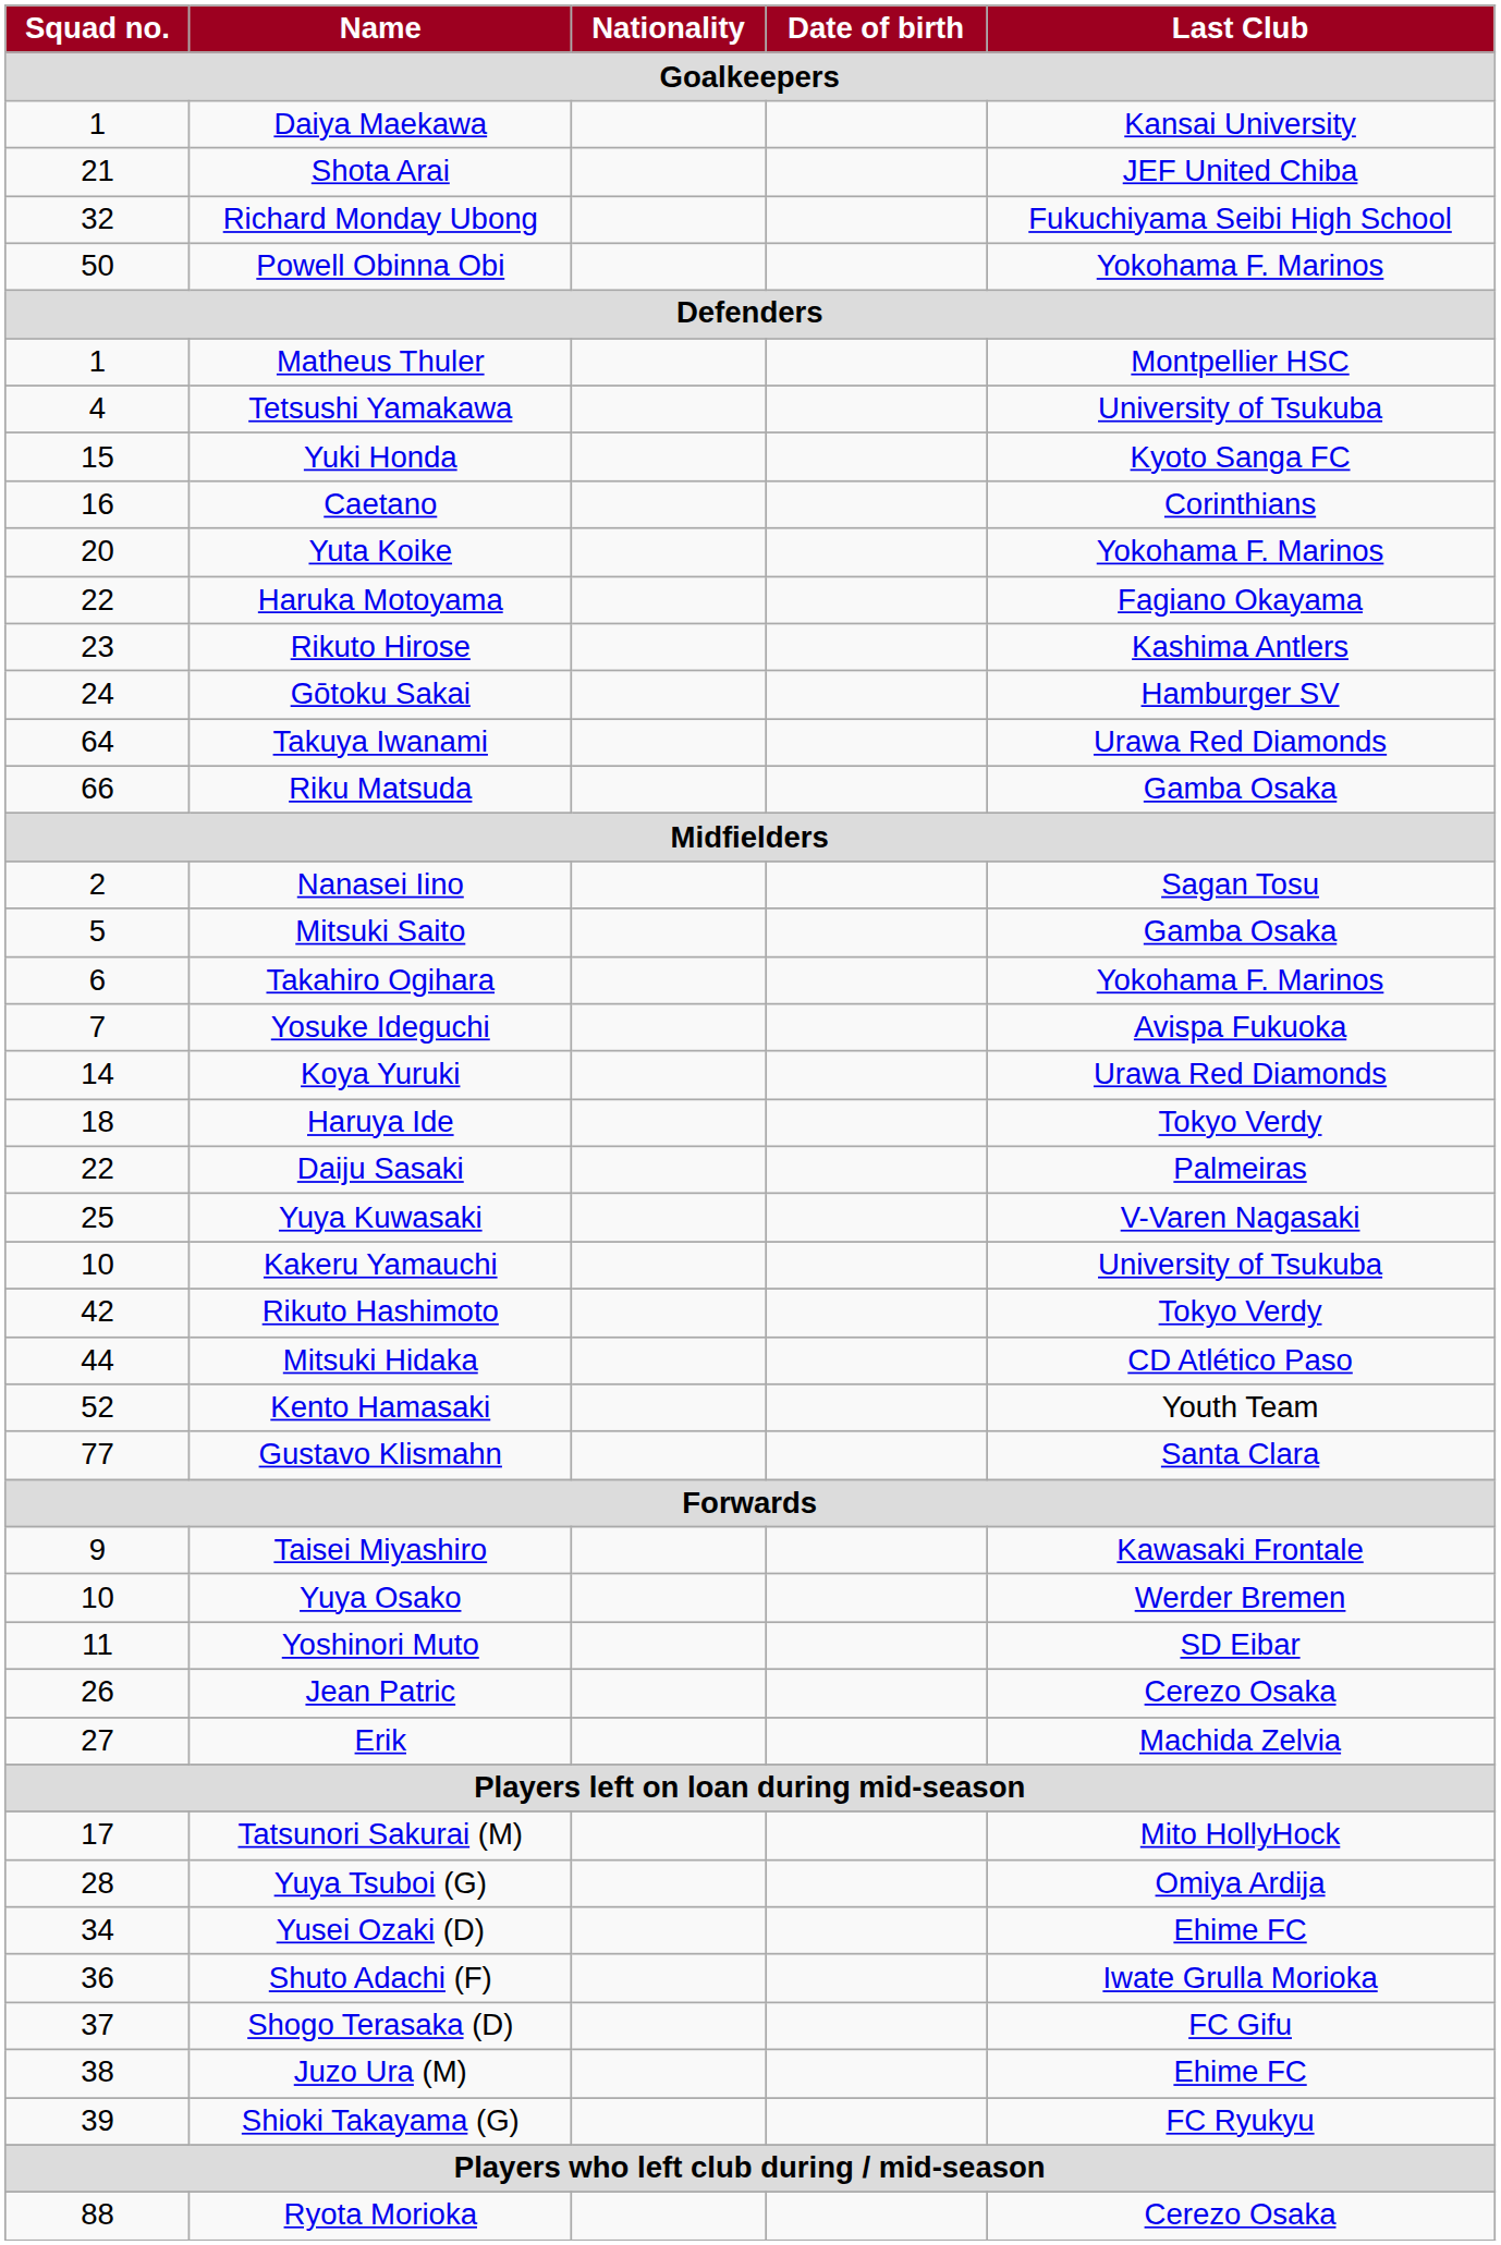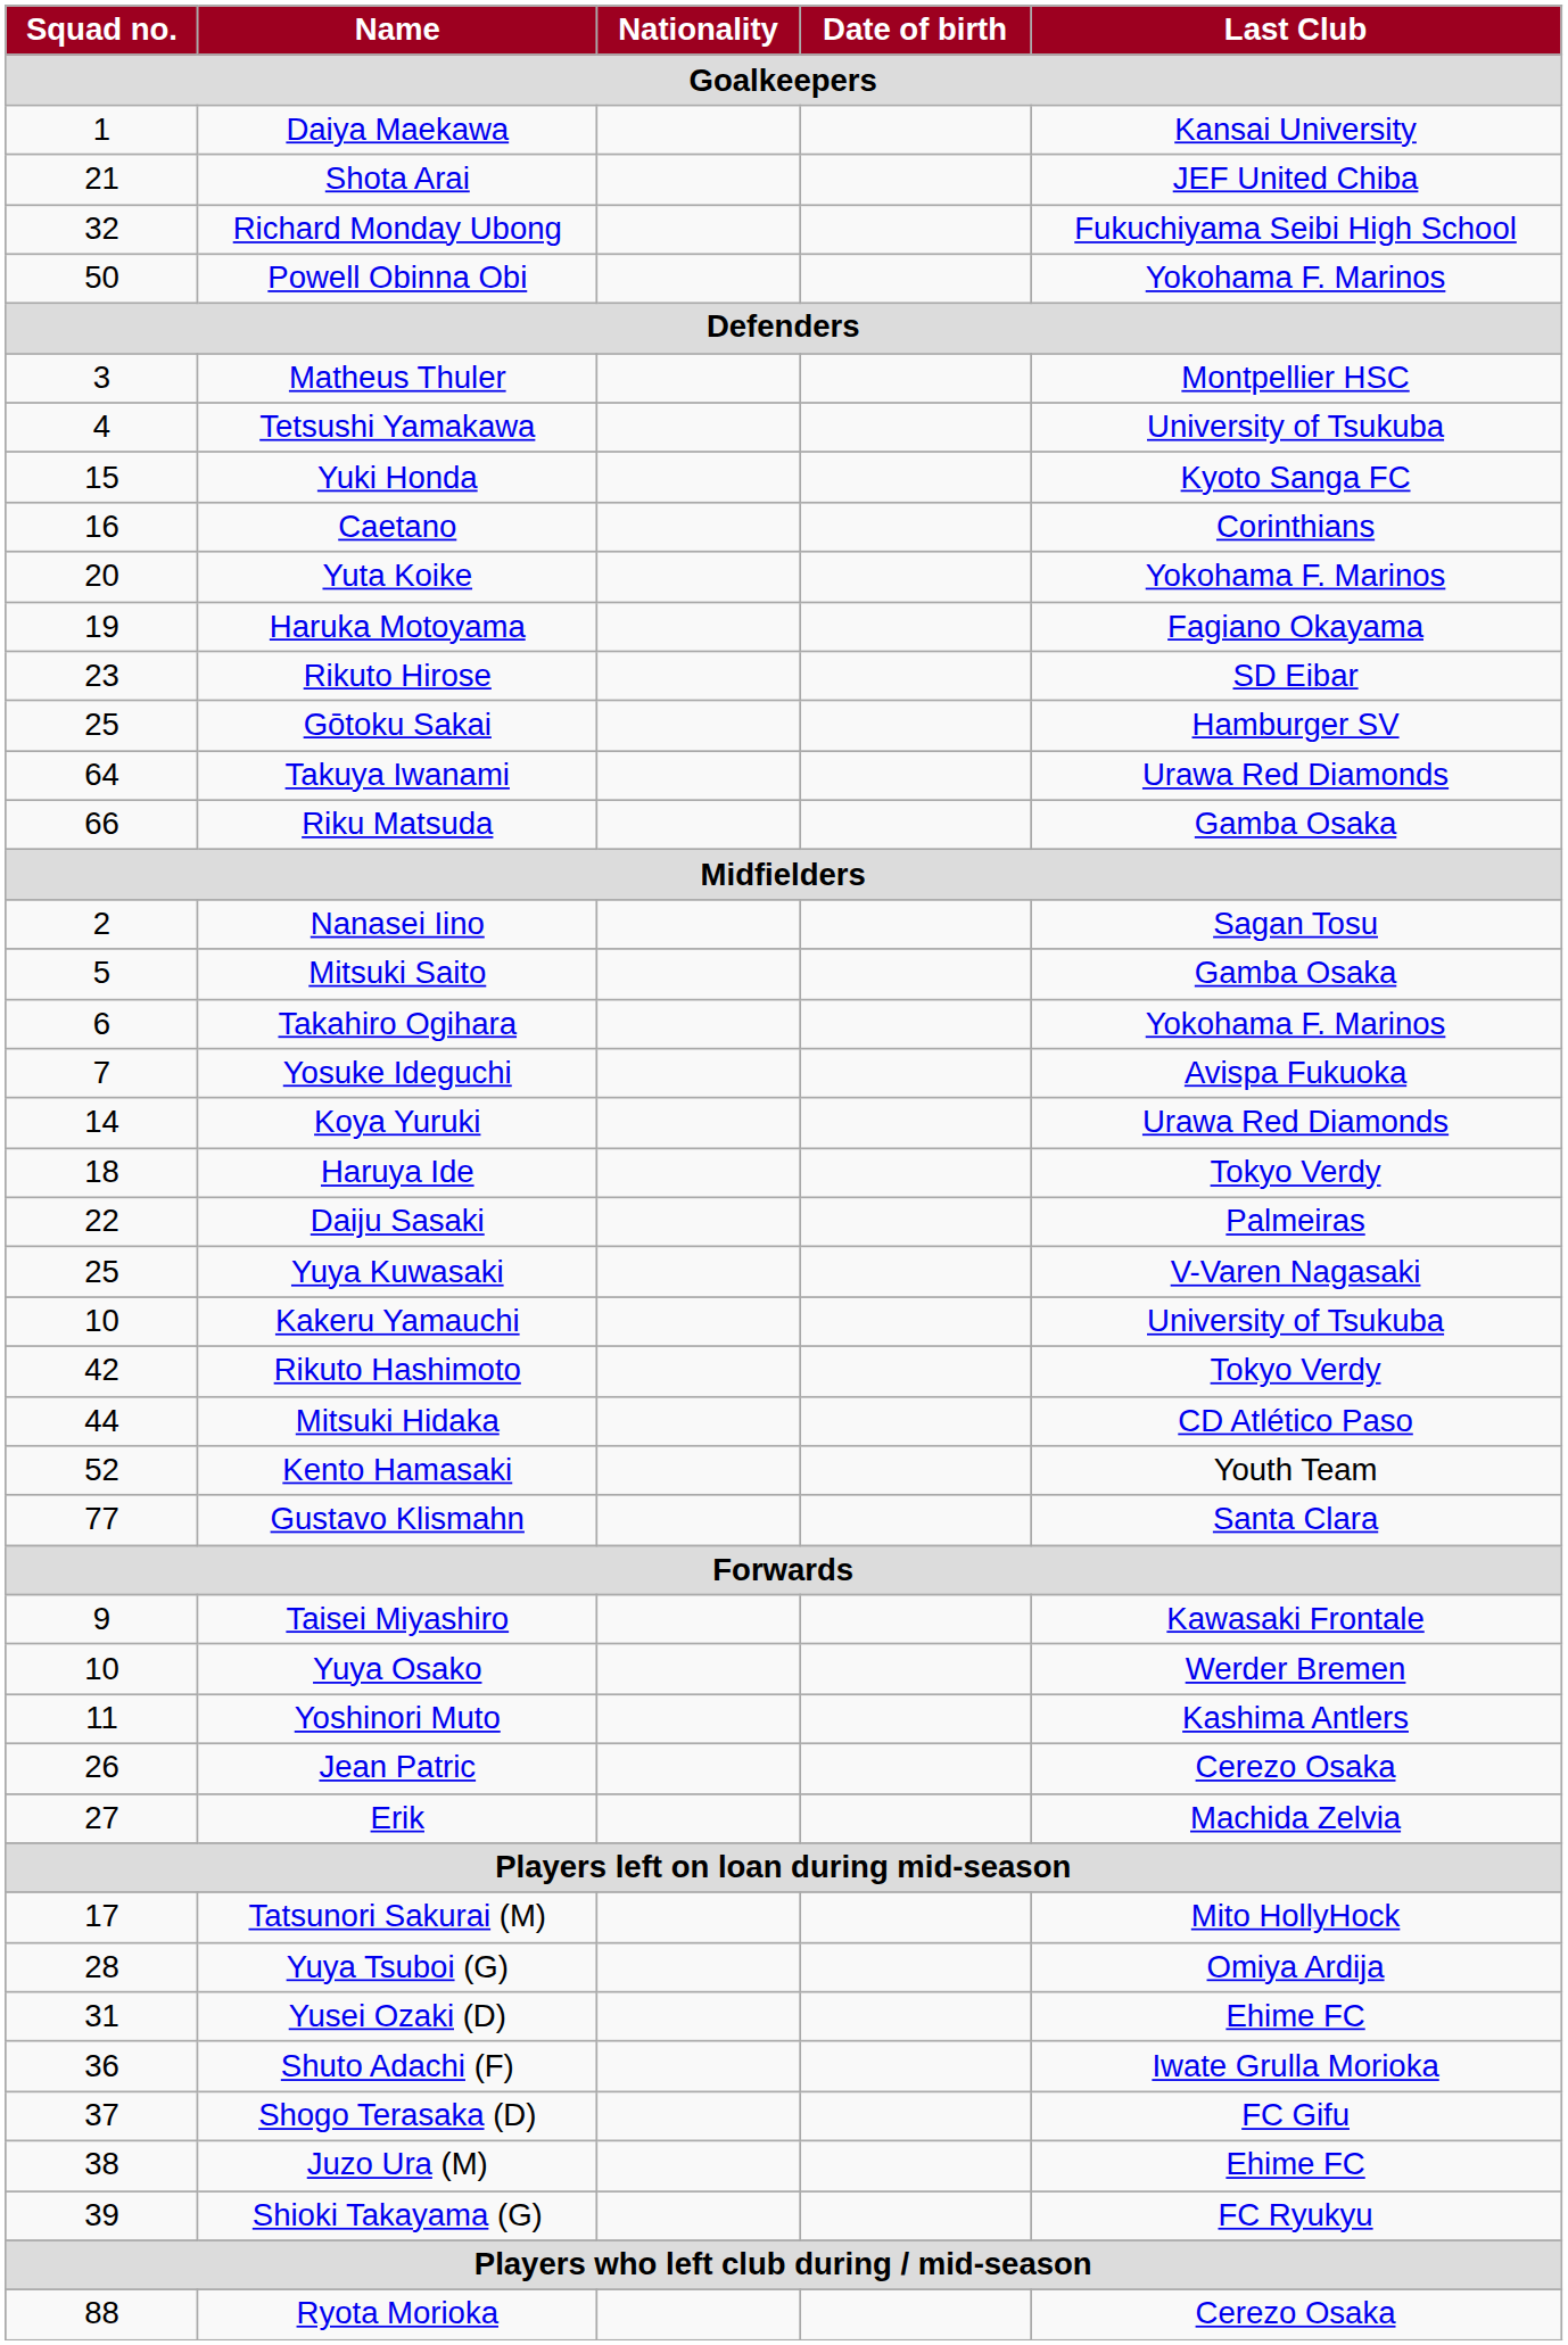Matheus Thuler | Squad no. / Goalkeepers: 1 -> 3
Haruka Motoyama | Squad no. / Goalkeepers: 22 -> 19
Rikuto Hirose | Last Club / Goalkeepers: Kashima Antlers -> SD Eibar
Gōtoku Sakai | Squad no. / Goalkeepers: 24 -> 25
Yoshinori Muto | Last Club / Goalkeepers: SD Eibar -> Kashima Antlers
Yusei Ozaki (D) | Squad no. / Goalkeepers: 34 -> 31
